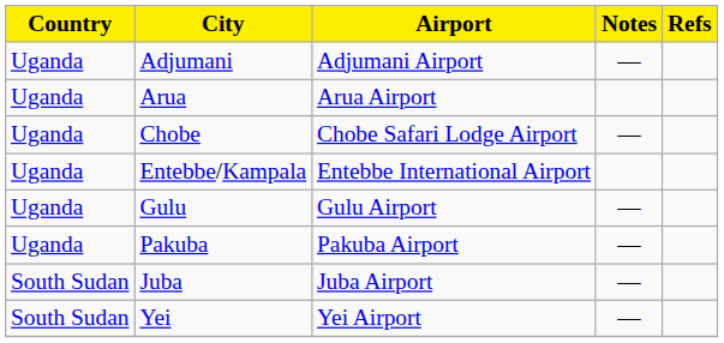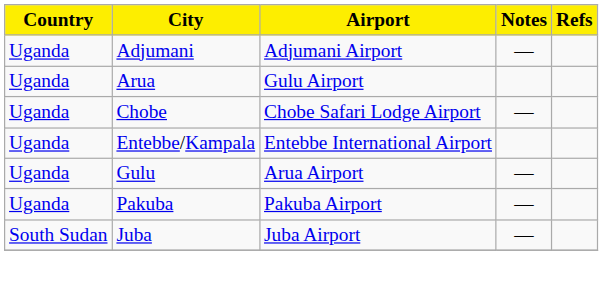Arua | Airport: Arua Airport -> Gulu Airport
Gulu | Airport: Gulu Airport -> Arua Airport
- row: South Sudan | Yei | Yei Airport | —
